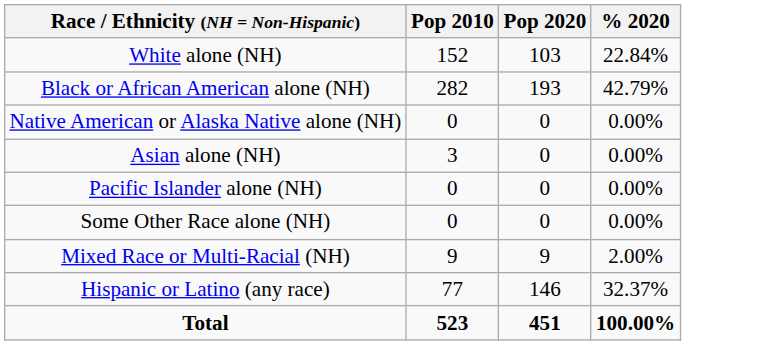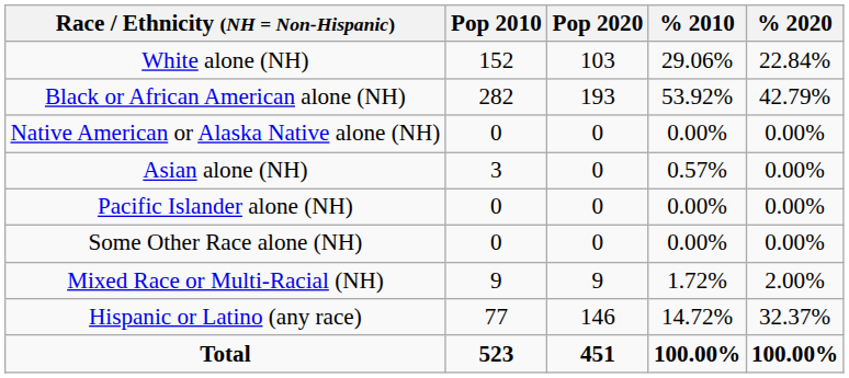+ column: % 2010 | 29.06% | 53.92% | 0.00% | 0.57% | 0.00% | 0.00% | 1.72% | 14.72% | 100.00%
